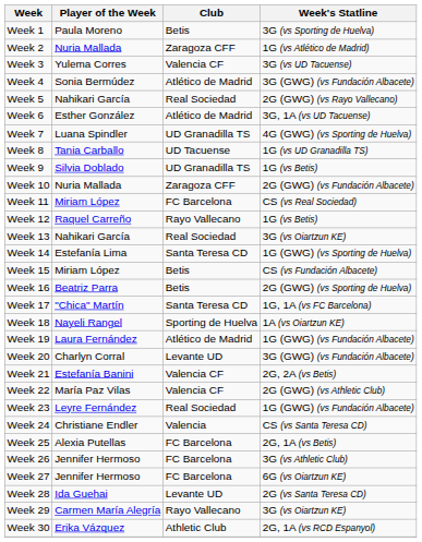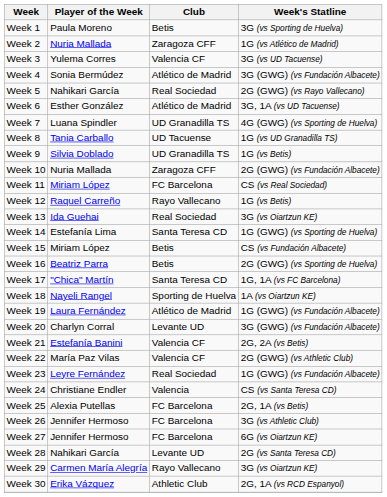Week 13 | Player of the Week: Nahikari García -> Ida Guehai
Week 28 | Player of the Week: Ida Guehai -> Nahikari García
